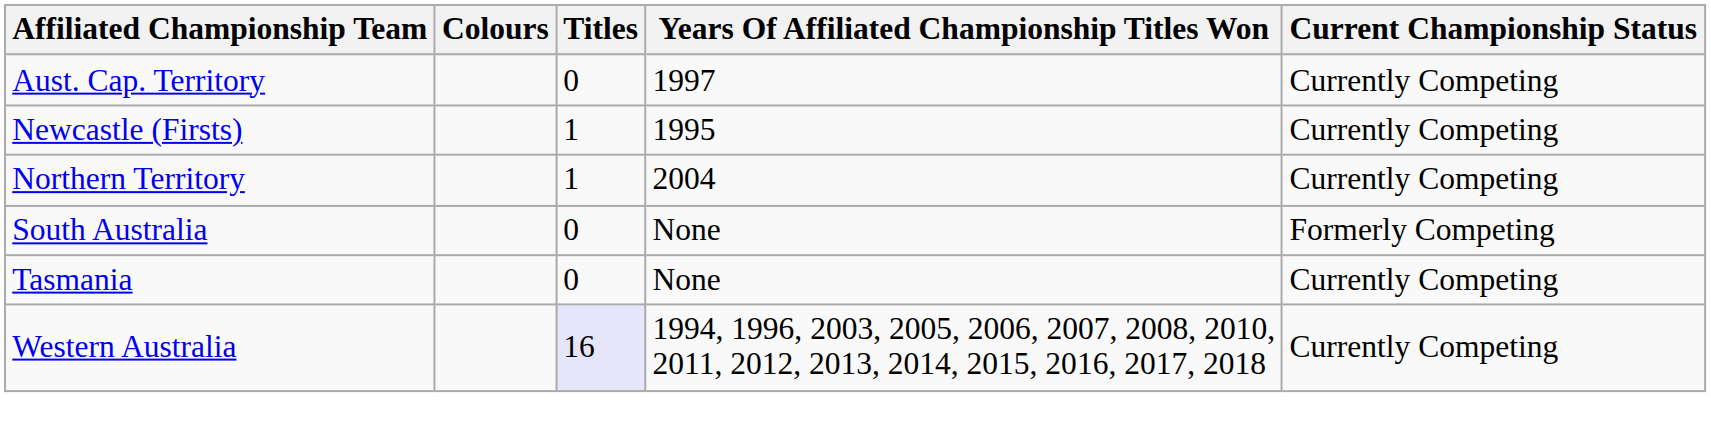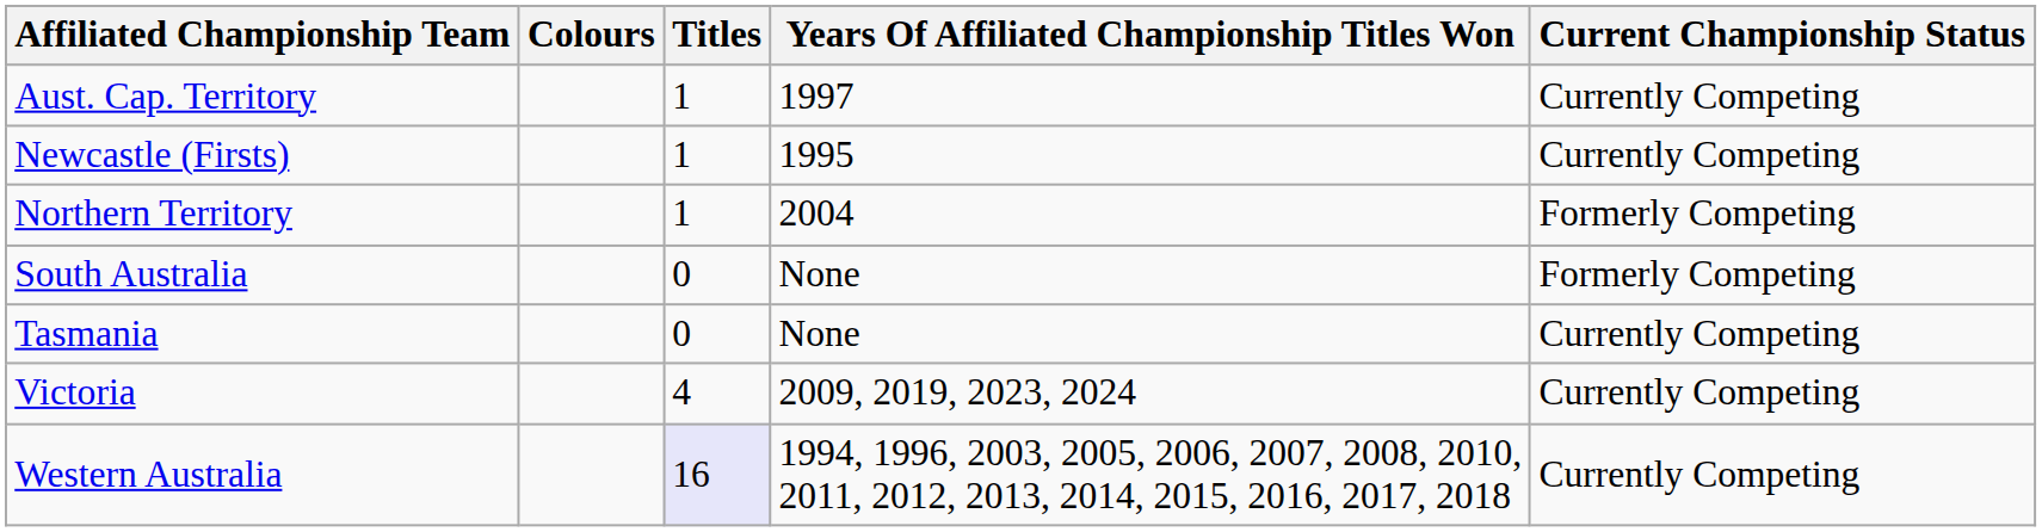Aust. Cap. Territory | Titles: 0 -> 1
Northern Territory | Current Championship Status: Currently Competing -> Formerly Competing
+ row: Victoria | 4 | 2009, 2019, 2023, 2024 | Currently Competing
